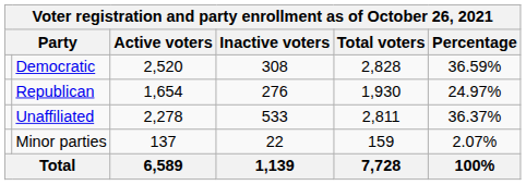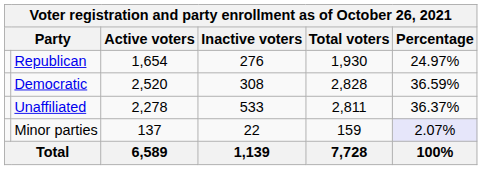rows swapped: Democratic <-> Republican
Minor parties | Percentage: no background -> lavender background
